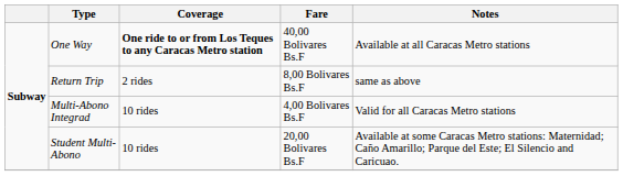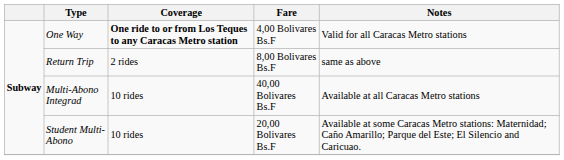One Way | Fare: 40,00 Bolivares Bs.F -> 4,00 Bolivares Bs.F
One Way | Notes: Available at all Caracas Metro stations -> Valid for all Caracas Metro stations
Multi-Abono Integrad | Fare: 4,00 Bolivares Bs.F -> 40,00 Bolivares Bs.F
Multi-Abono Integrad | Notes: Valid for all Caracas Metro stations -> Available at all Caracas Metro stations
